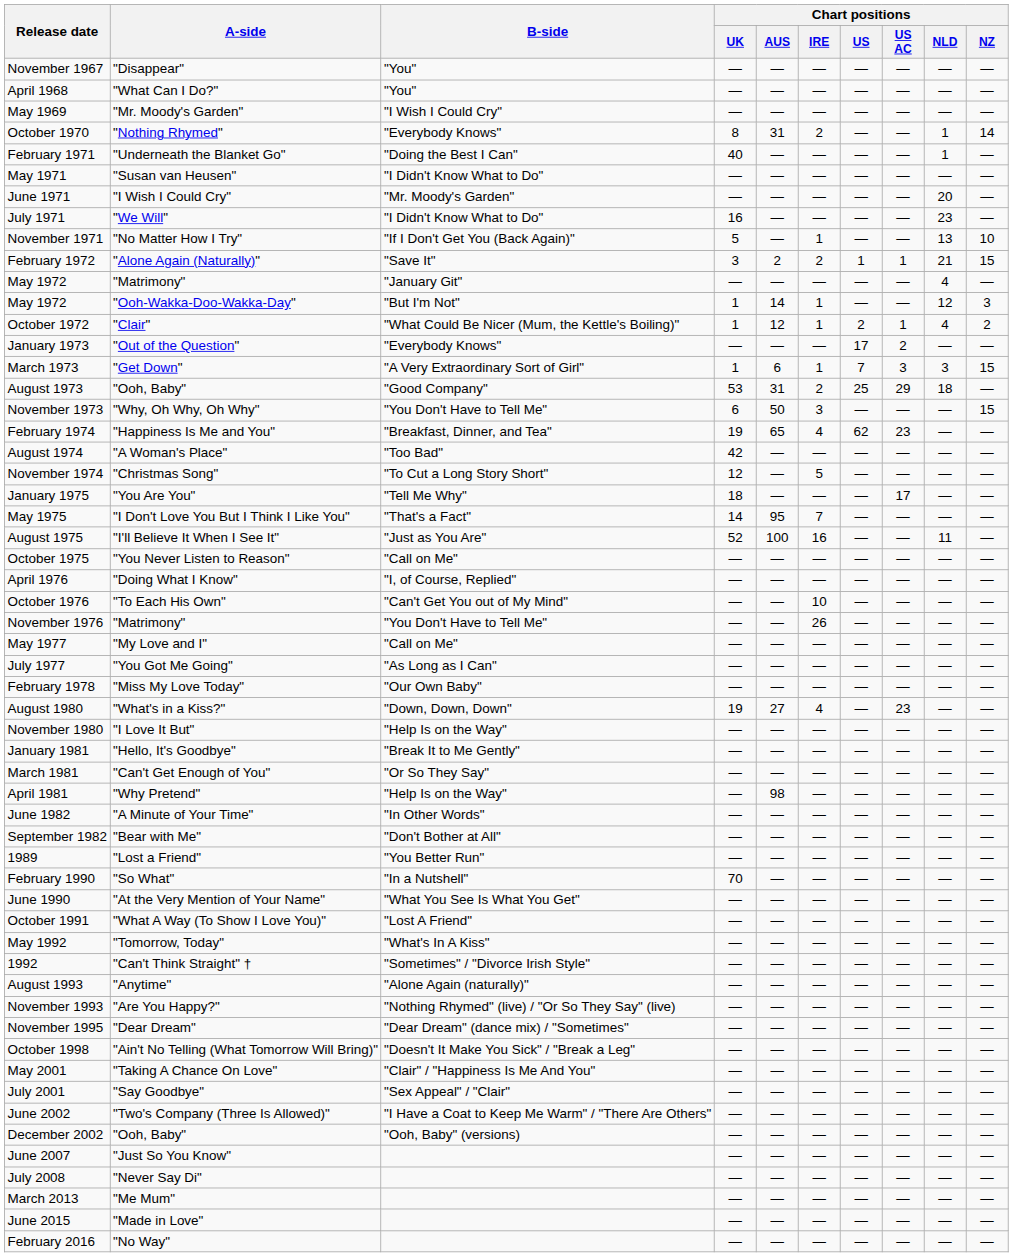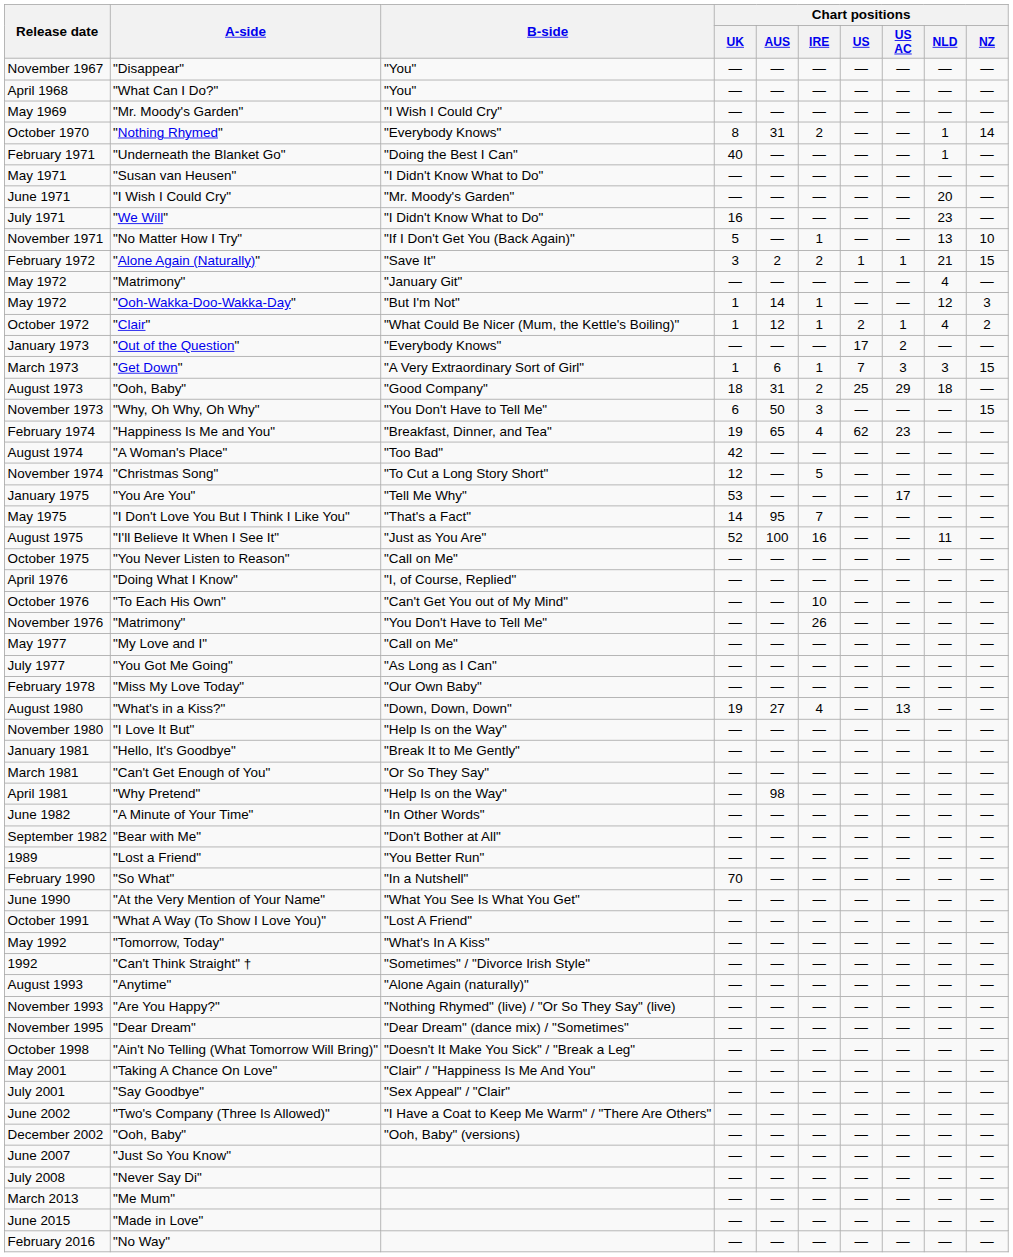August 1973 | Chart positions / UK: 53 -> 18
January 1975 | Chart positions / UK: 18 -> 53
August 1980 | Chart positions / US AC: 23 -> 13
